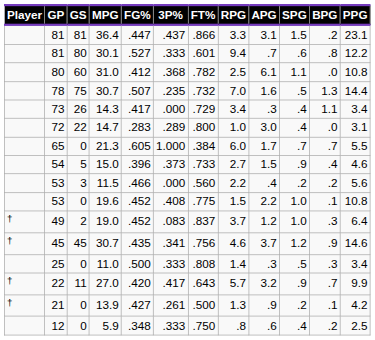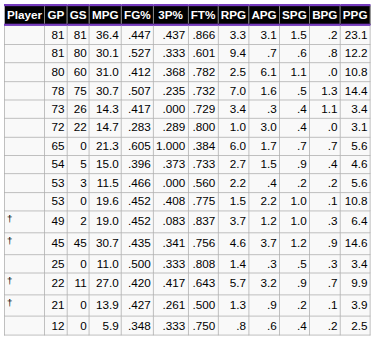21.3 | PPG: 5.5 -> 5.6
13.9 | PPG: 4.2 -> 3.9
